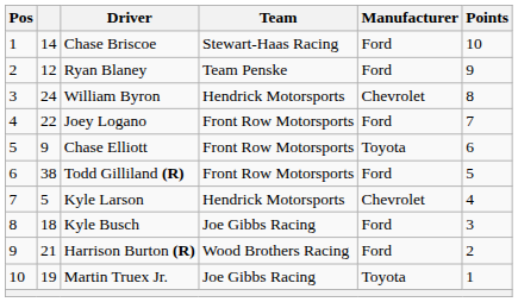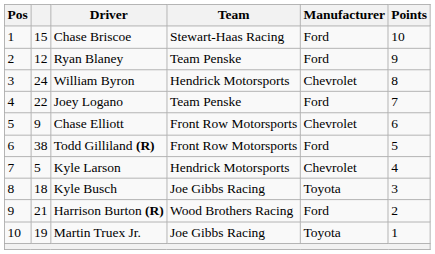Chase Briscoe | column 2: 14 -> 15
Joey Logano | Team: Front Row Motorsports -> Team Penske
Chase Elliott | Manufacturer: Toyota -> Chevrolet
Kyle Busch | Manufacturer: Ford -> Toyota
